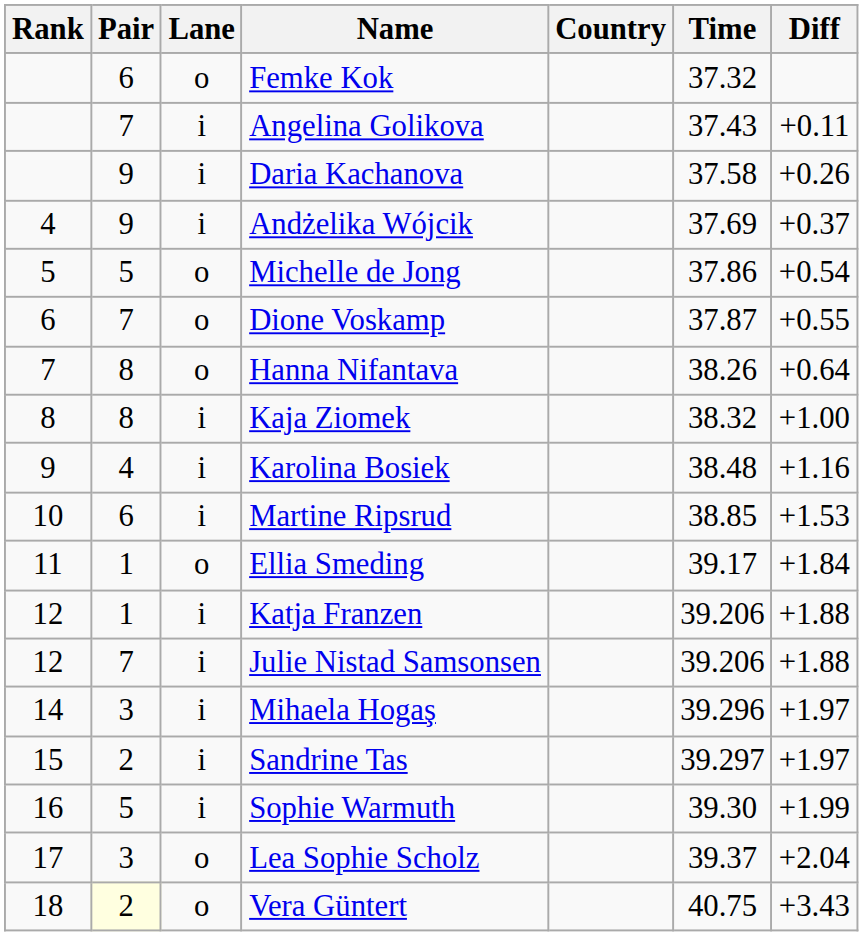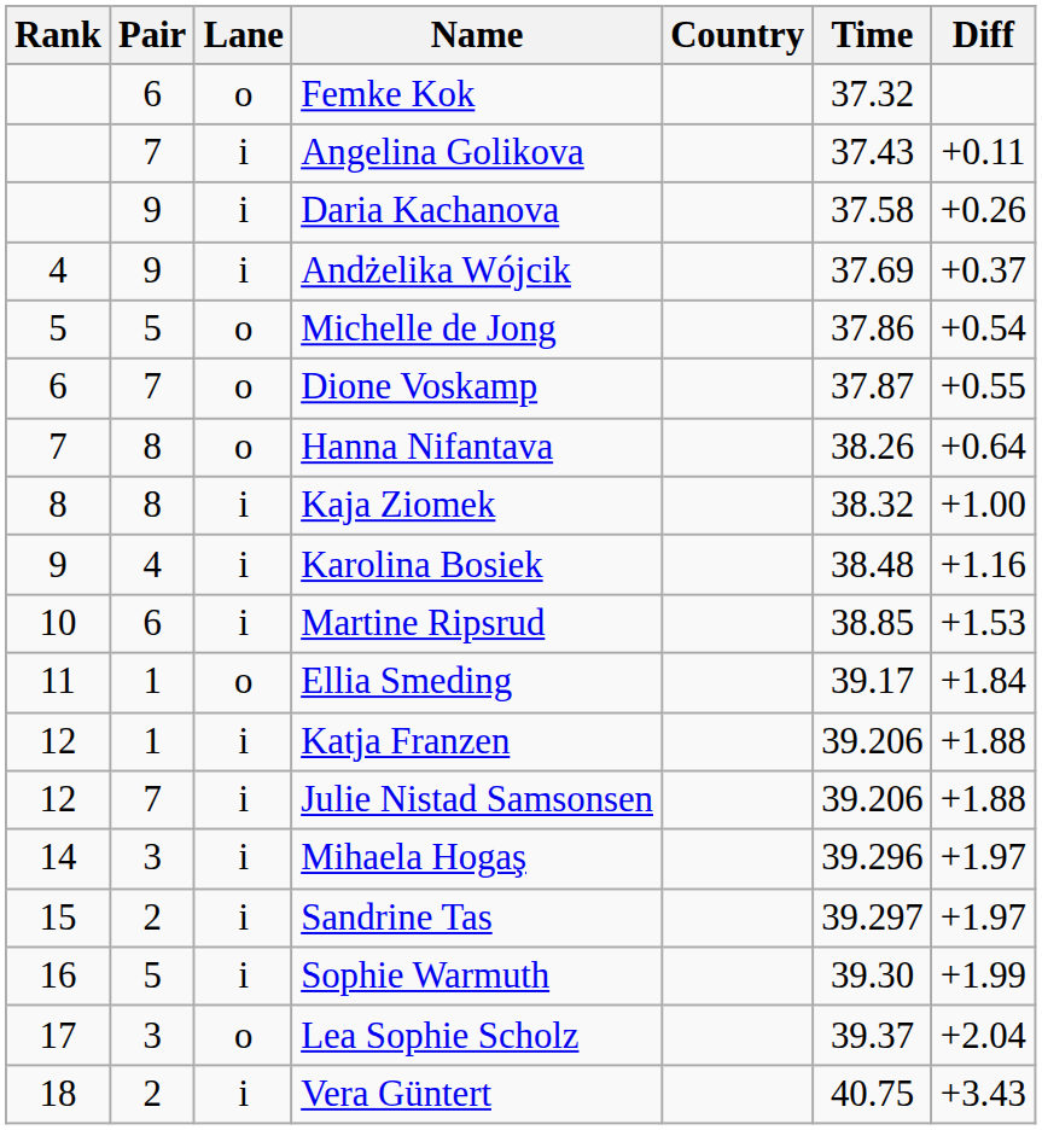Vera Güntert | Pair: lightyellow background -> no background
Vera Güntert | Lane: o -> i
